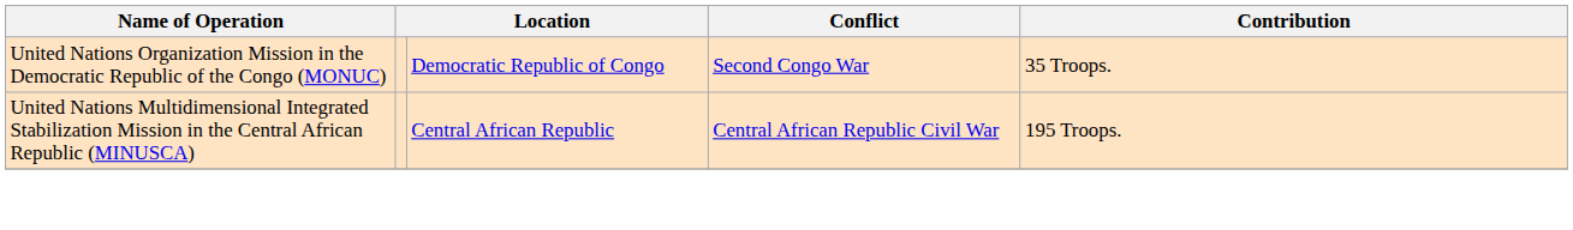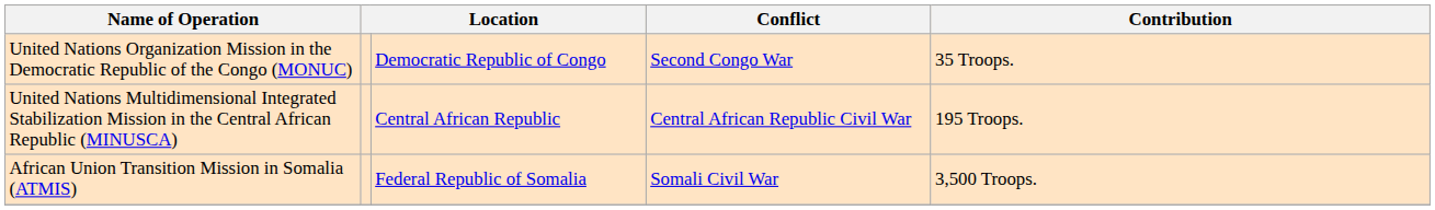+ row: African Union Transition Mission in Somalia (ATMIS) | Federal Republic of Somalia | Somali Civil War | 3,500 Troops.
